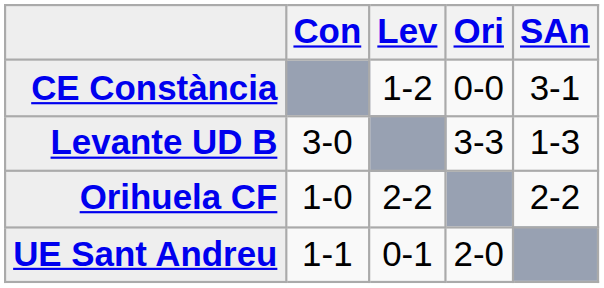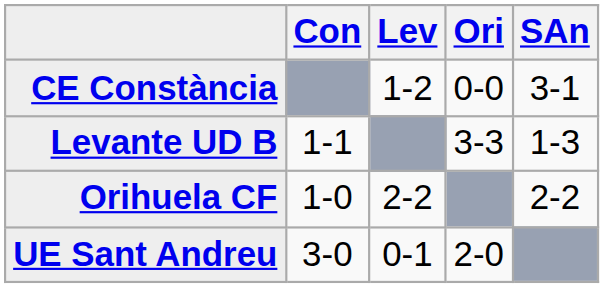Levante UD B | Con: 3-0 -> 1-1
UE Sant Andreu | Con: 1-1 -> 3-0
